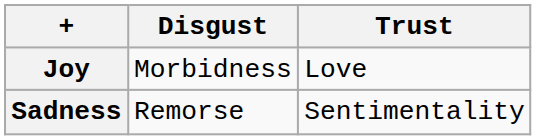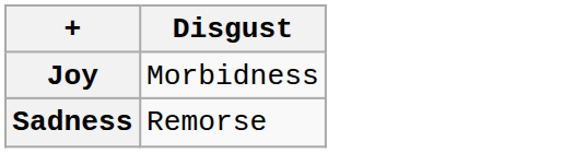- column: Trust | Love | Sentimentality
